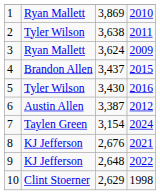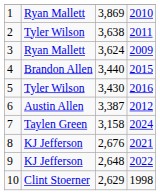4 | column 3: 3,437 -> 3,440
7 | column 3: 3,154 -> 3,158
